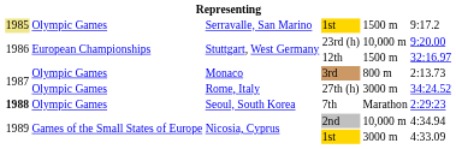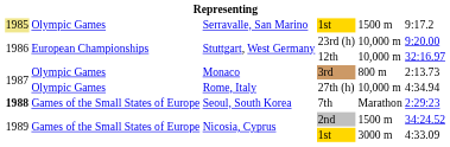12th | column 5: 1500 m -> 10,000 m
27th (h) | column 5: 3000 m -> 10,000 m
27th (h) | column 6: 34:24.52 -> 4:34.94
7th | column 2: Olympic Games -> Games of the Small States of Europe
2nd | column 5: 10,000 m -> 1500 m
2nd | column 6: 4:34.94 -> 34:24.52
